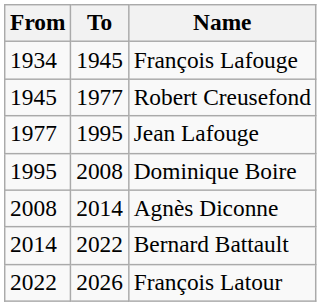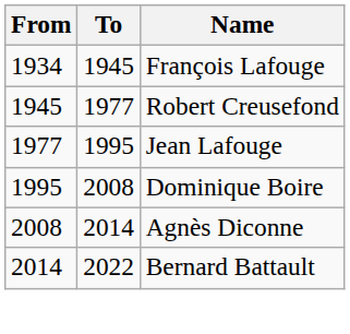- row: 2022 | 2026 | François Latour
